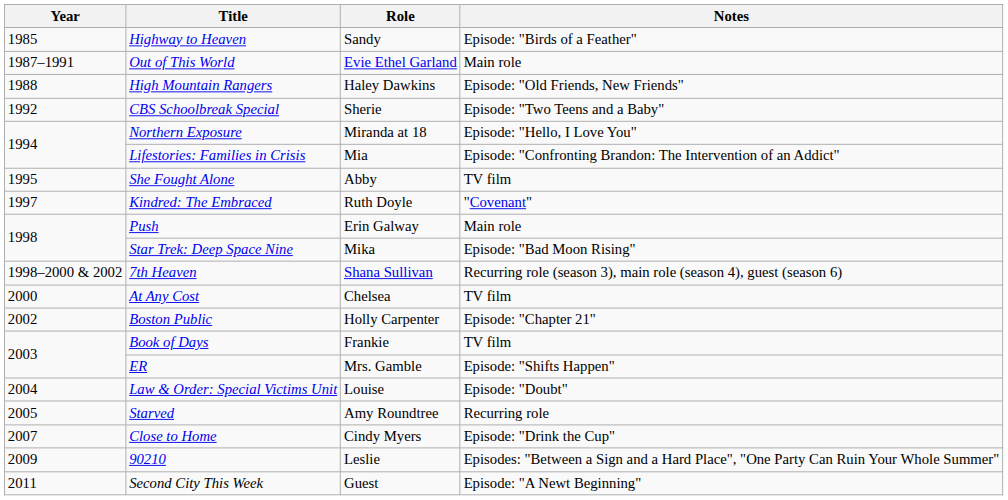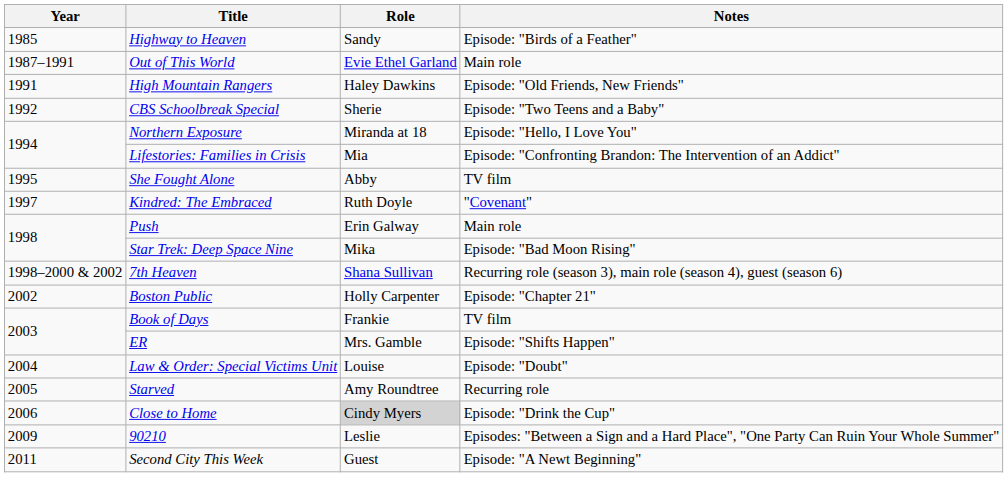High Mountain Rangers | Year: 1988 -> 1991
- row: 2000 | At Any Cost | Chelsea | TV film
Close to Home | Year: 2007 -> 2006
Close to Home | Role: no background -> lightgrey background
